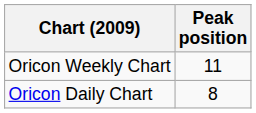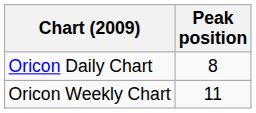rows swapped: Oricon Daily Chart <-> Oricon Weekly Chart
